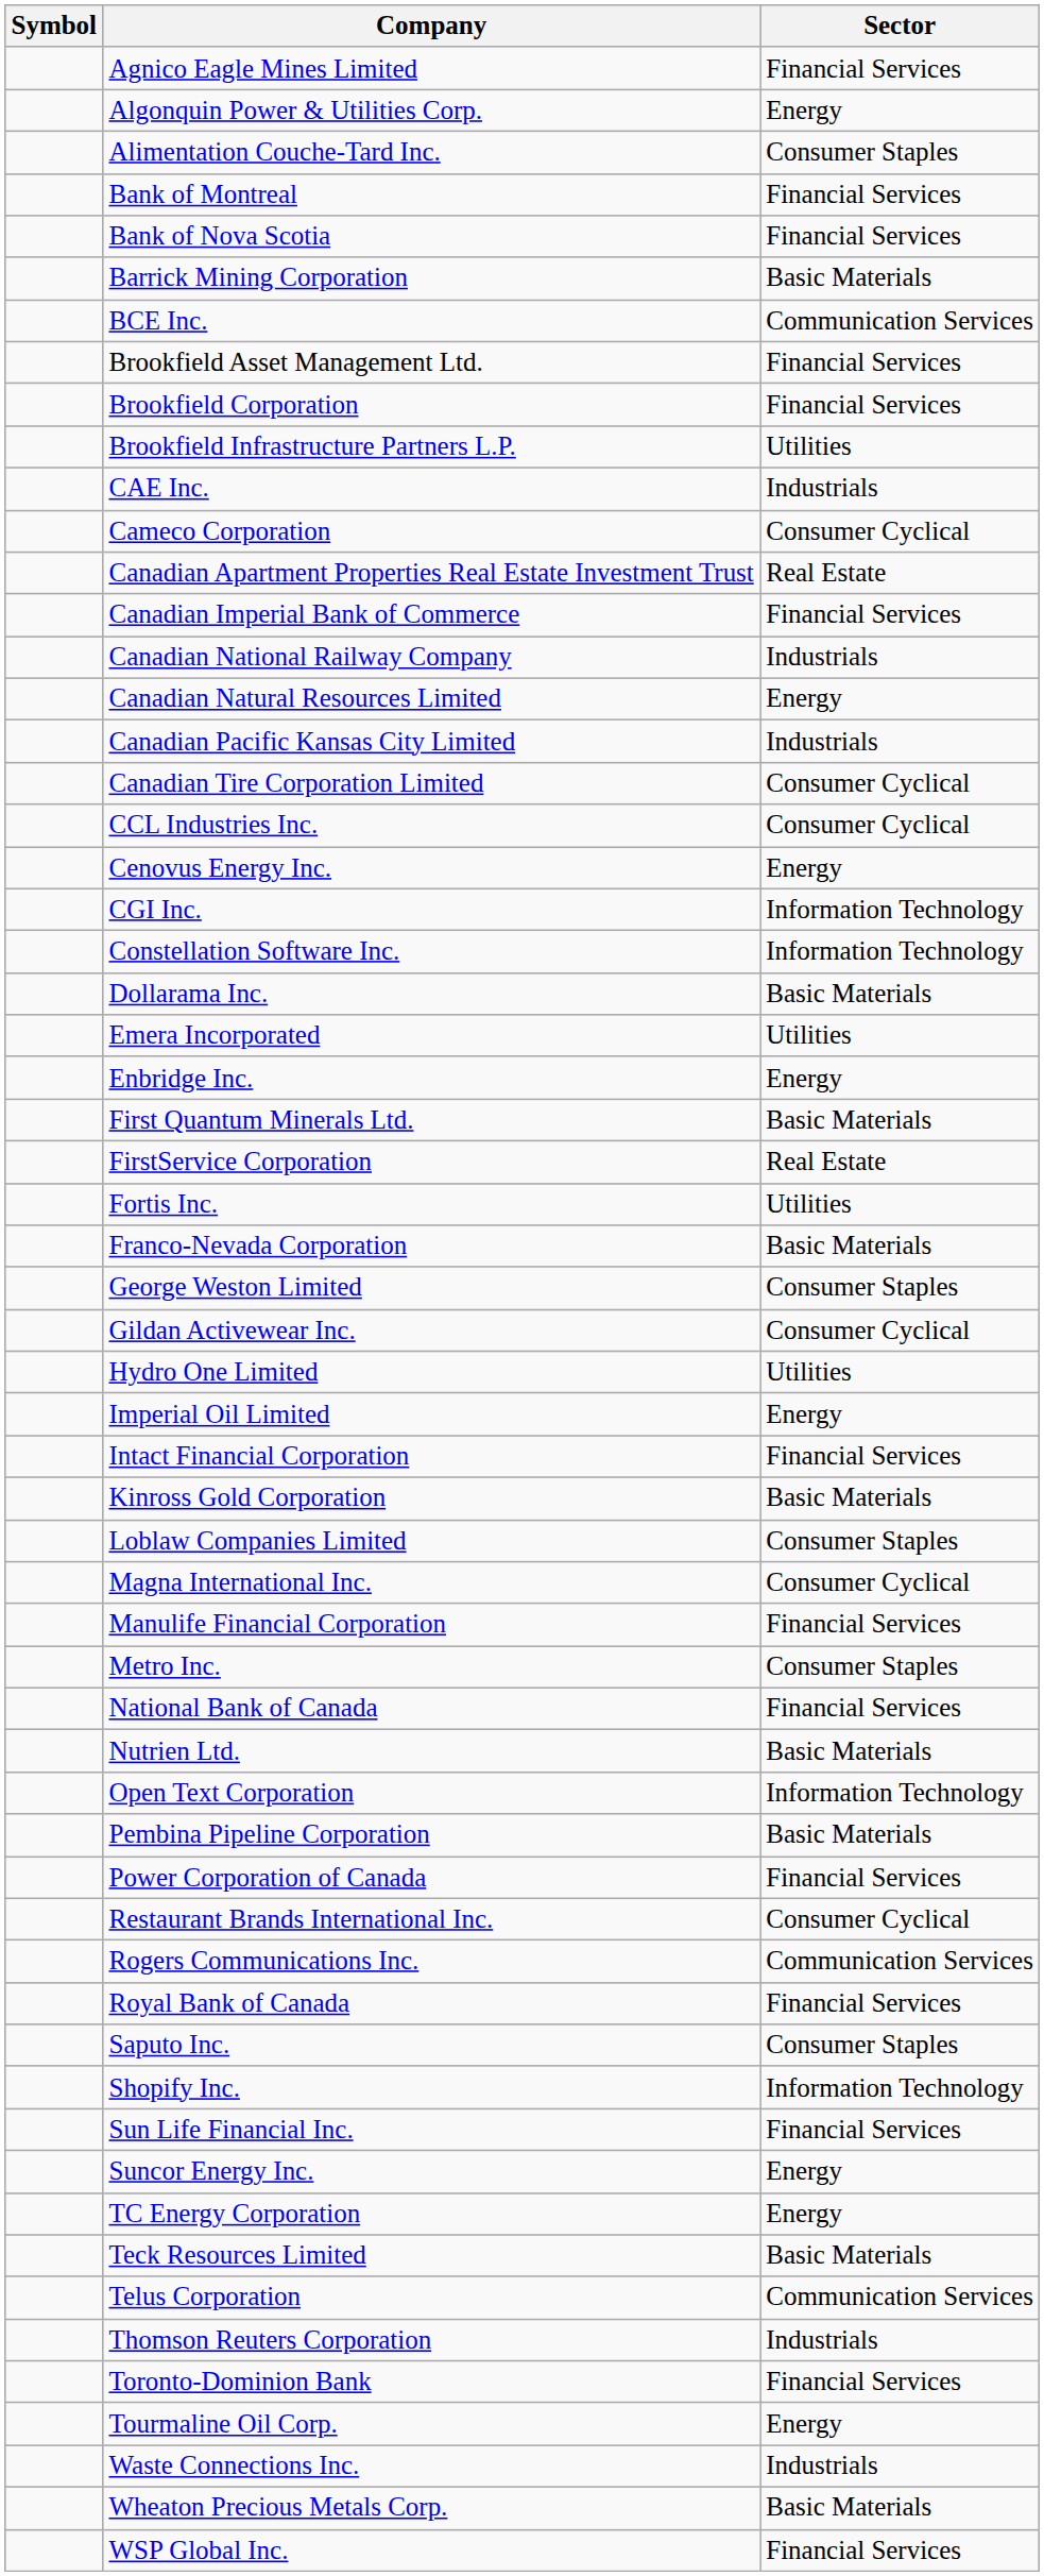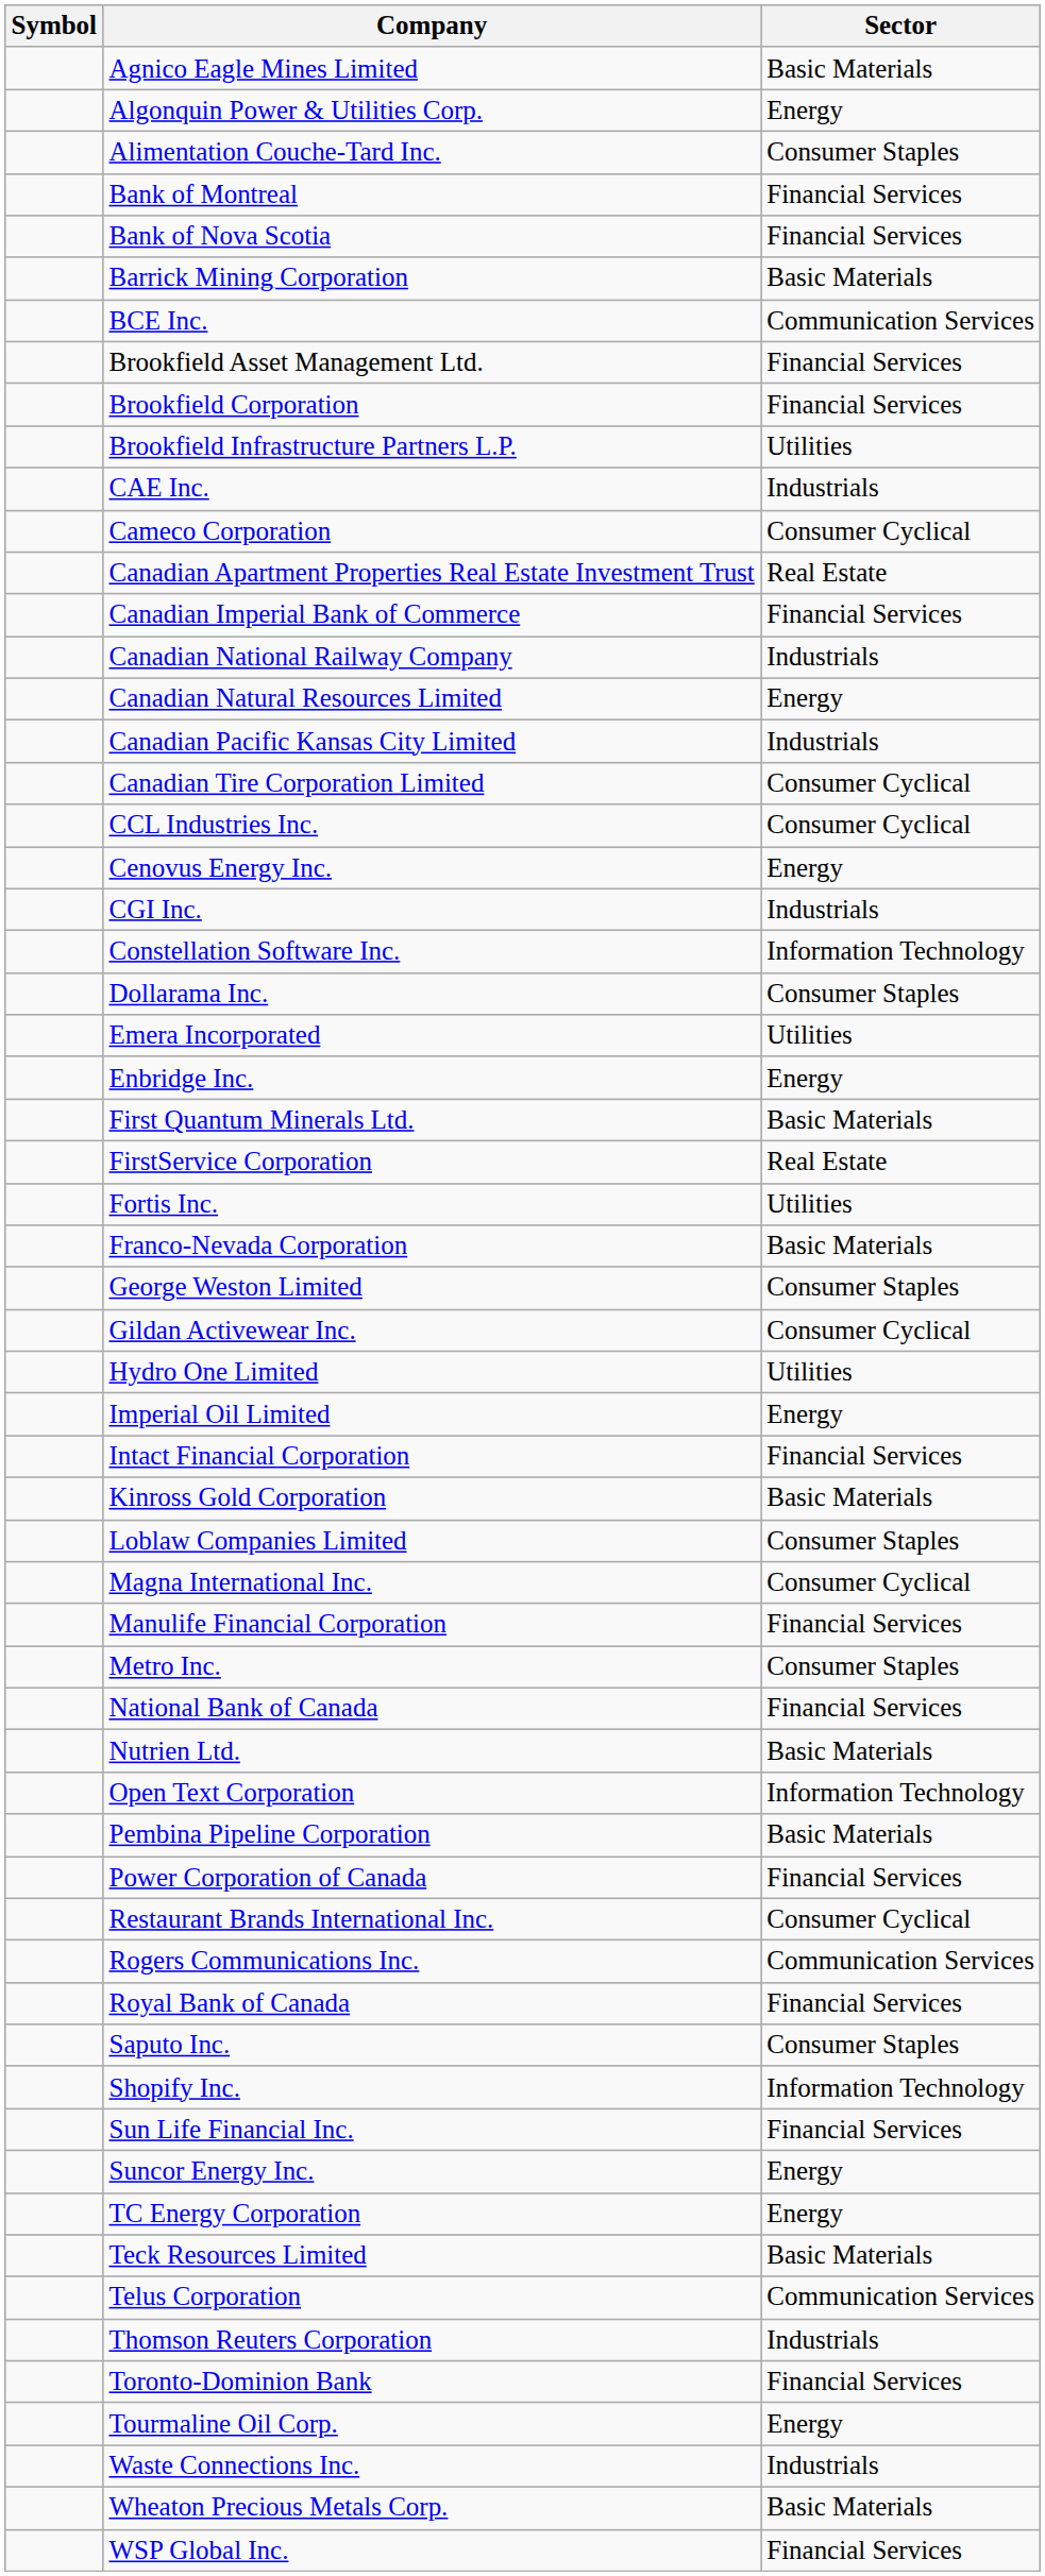Agnico Eagle Mines Limited | Sector: Financial Services -> Basic Materials
CGI Inc. | Sector: Information Technology -> Industrials
Dollarama Inc. | Sector: Basic Materials -> Consumer Staples
